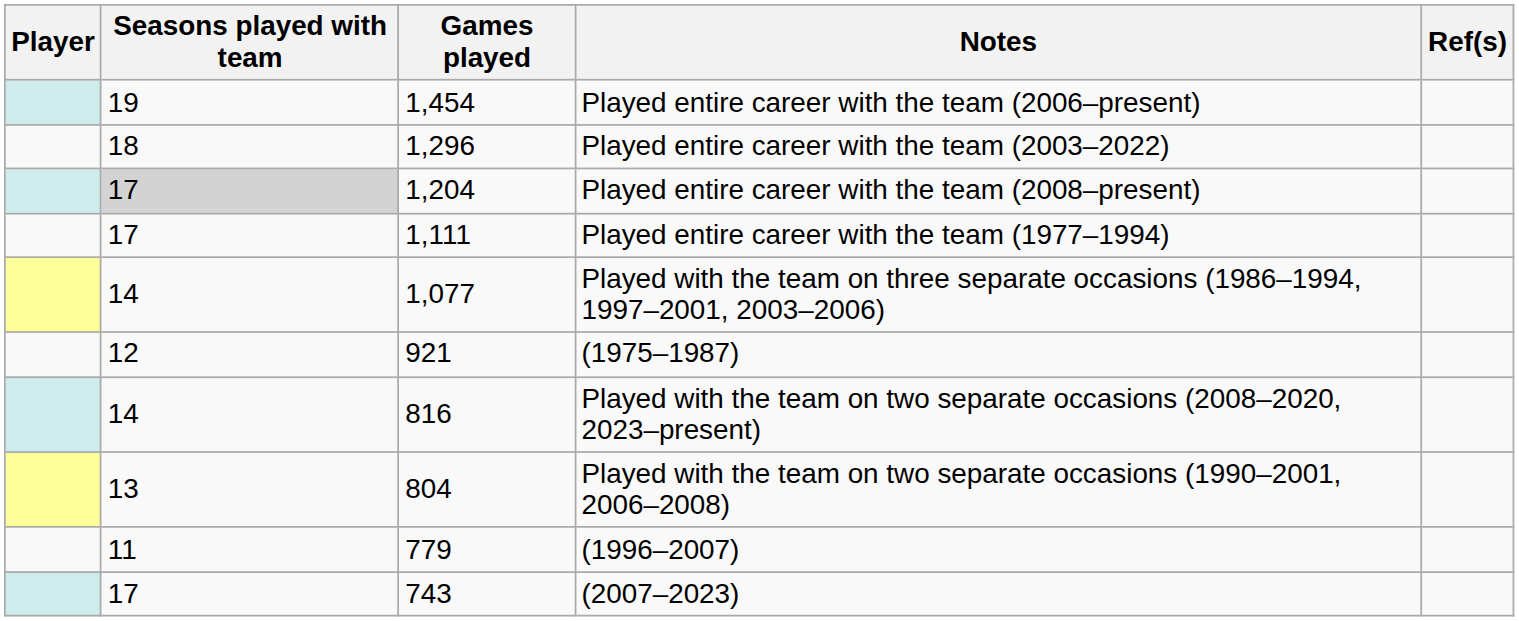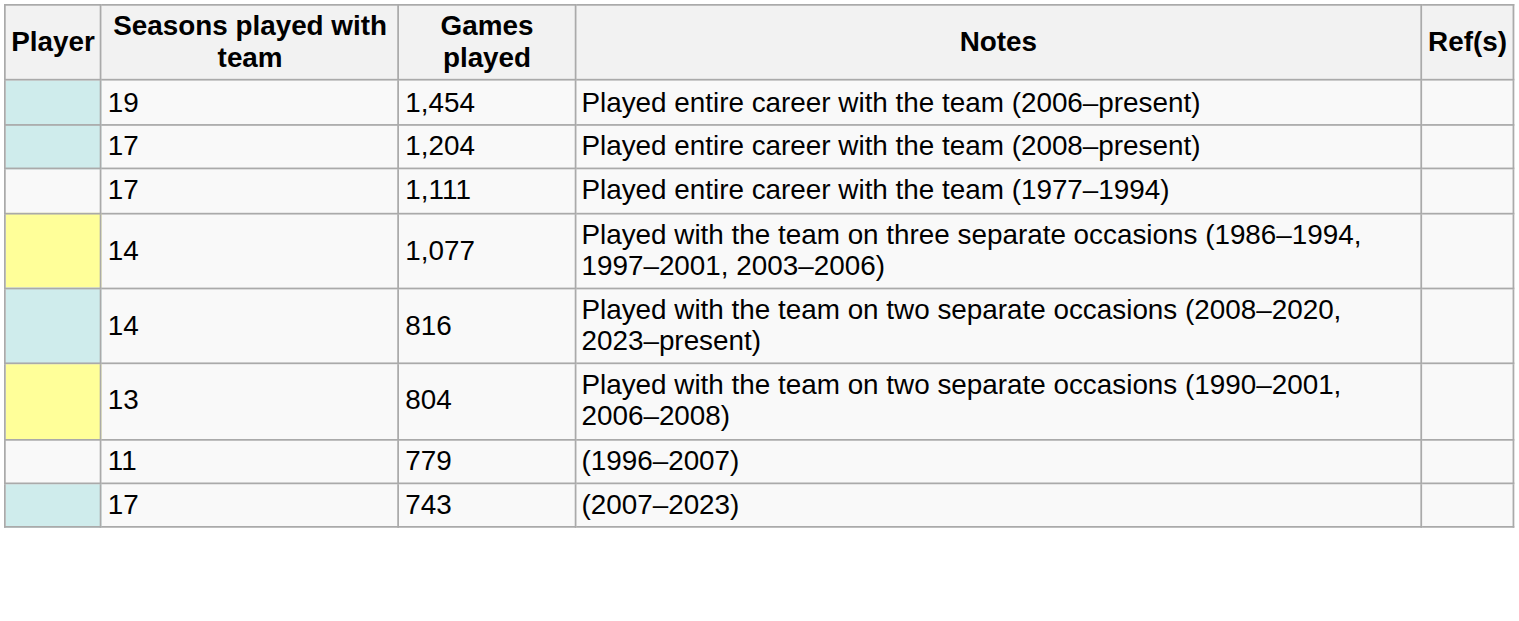- row: 18 | 1,296 | Played entire career with the team (2003–2022)
Played entire career with the team (2008–present) | Seasons played with team: lightgrey background -> no background
- row: 12 | 921 | (1975–1987)
